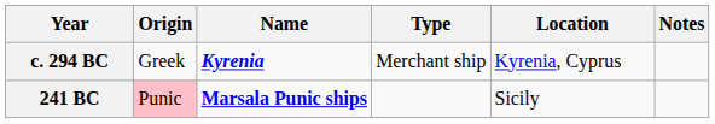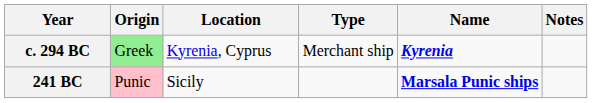columns swapped: Name <-> Location
c. 294 BC | Origin: no background -> lightgreen background
